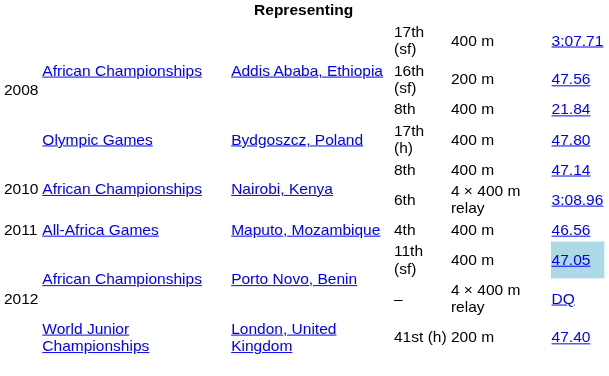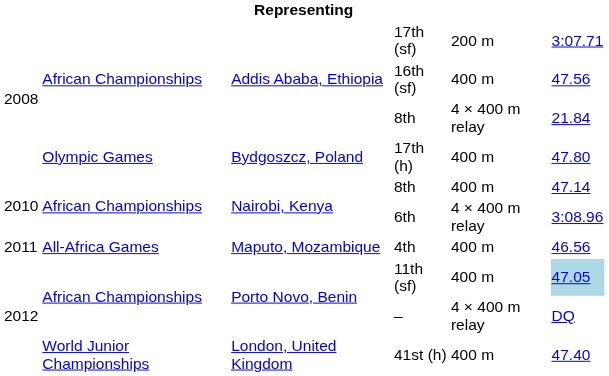17th (sf) | column 5: 400 m -> 200 m
16th (sf) | column 5: 200 m -> 400 m
Addis Ababa, Ethiopia / 8th | column 5: 400 m -> 4 × 400 m relay
41st (h) | column 5: 200 m -> 400 m
